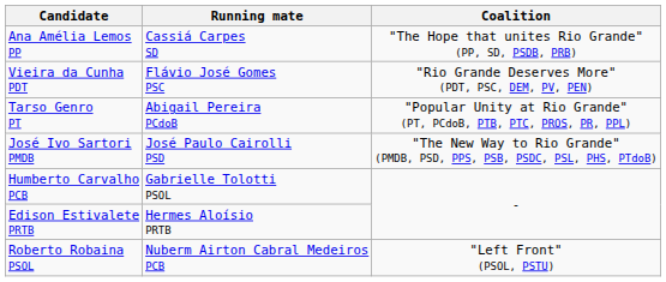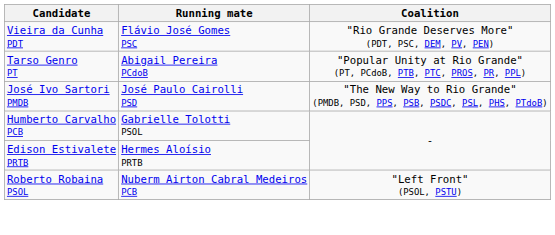- row: Ana Amélia Lemos PP | Cassiá Carpes SD | "The Hope that unites Rio Grande" (PP, SD, PSDB, PRB)
